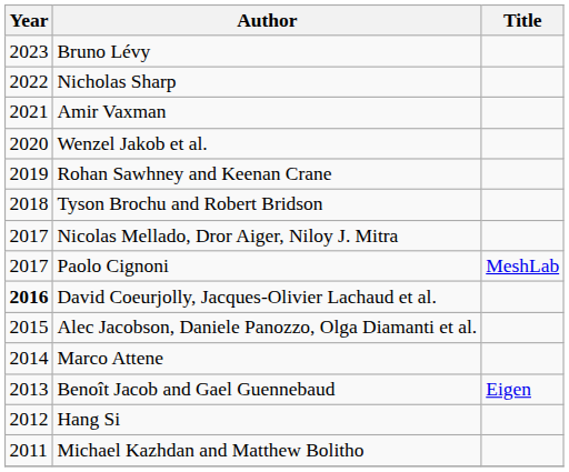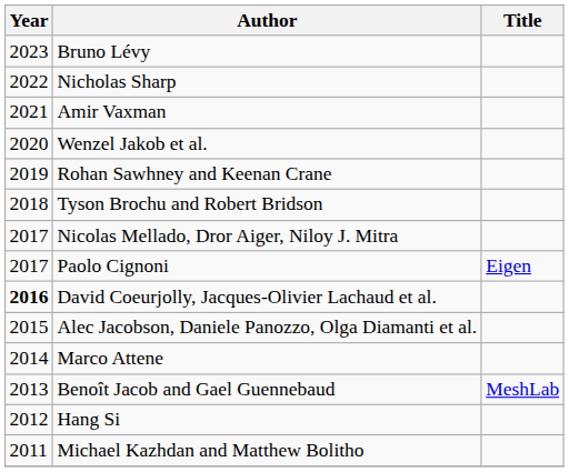Paolo Cignoni | Title: MeshLab -> Eigen
Benoît Jacob and Gael Guennebaud | Title: Eigen -> MeshLab
